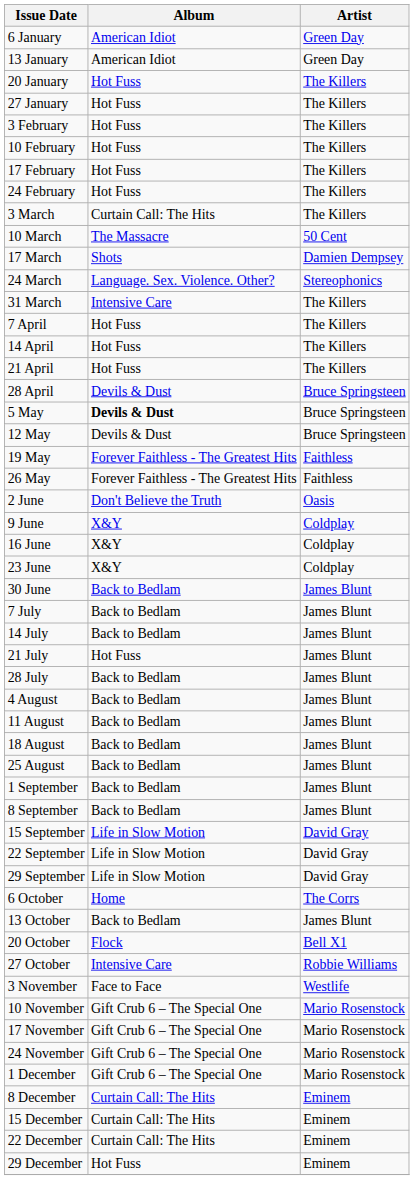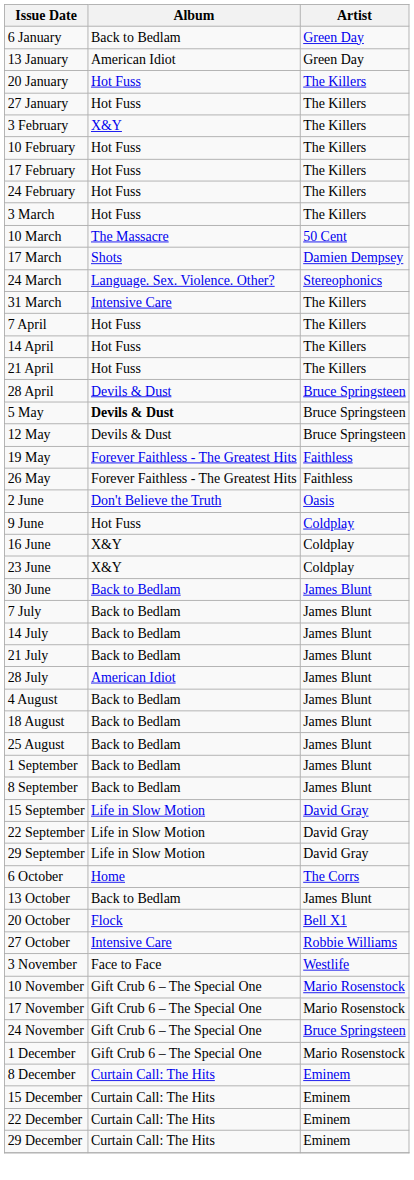6 January | Album: American Idiot -> Back to Bedlam
3 February | Album: Hot Fuss -> X&Y
3 March | Album: Curtain Call: The Hits -> Hot Fuss
9 June | Album: X&Y -> Hot Fuss
21 July | Album: Hot Fuss -> Back to Bedlam
28 July | Album: Back to Bedlam -> American Idiot
- row: 11 August | Back to Bedlam | James Blunt
24 November | Artist: Mario Rosenstock -> Bruce Springsteen
29 December | Album: Hot Fuss -> Curtain Call: The Hits
